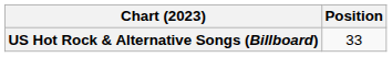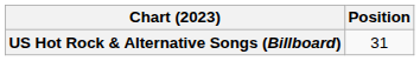US Hot Rock & Alternative Songs (Billboard) | Position: 33 -> 31
